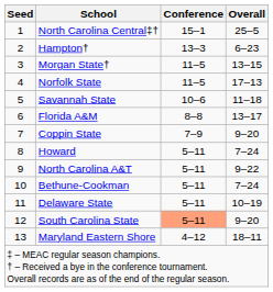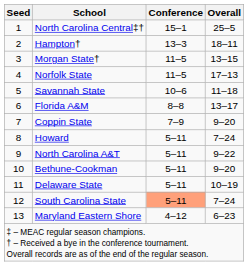Hampton† | Overall: 6–23 -> 18–11
Bethune-Cookman | Overall: 7–24 -> 9–20
South Carolina State | Overall: 9–20 -> 7–24
Maryland Eastern Shore | Overall: 18–11 -> 6–23
